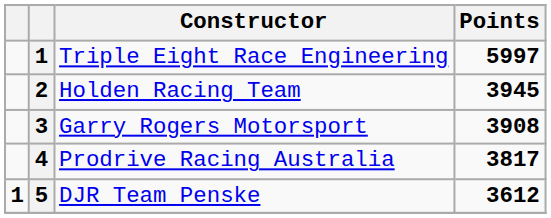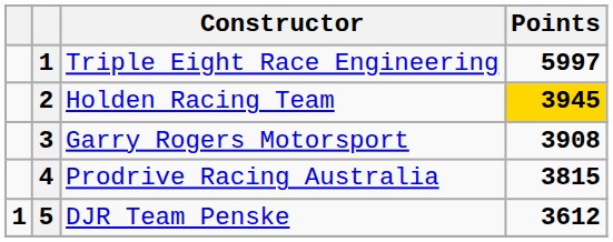Holden Racing Team | Points: no background -> gold background
Prodrive Racing Australia | Points: 3817 -> 3815
